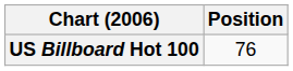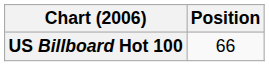US Billboard Hot 100 | Position: 76 -> 66
